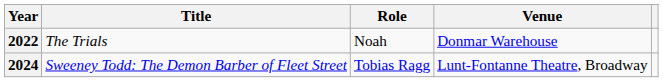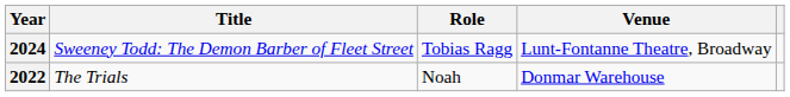rows swapped: 2022 <-> 2024
